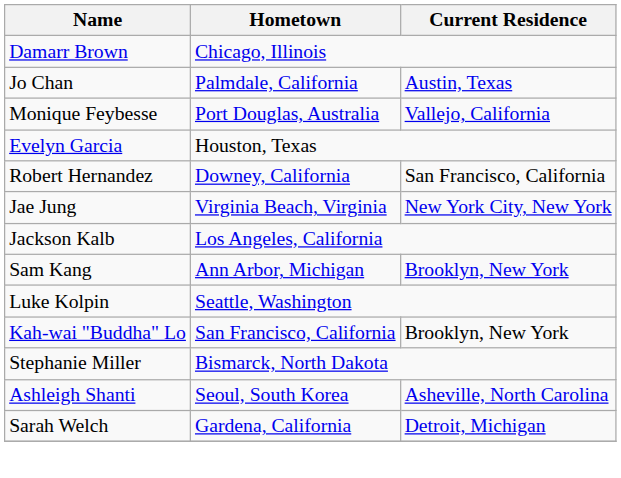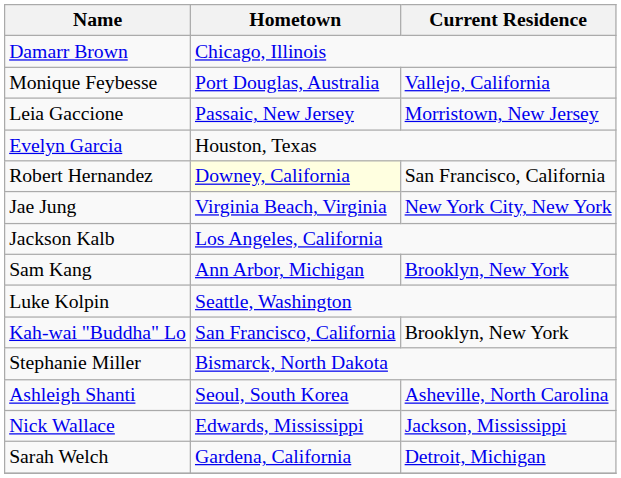- row: Jo Chan | Palmdale, California | Austin, Texas
+ row: Leia Gaccione | Passaic, New Jersey | Morristown, New Jersey
Robert Hernandez | Hometown: no background -> lightyellow background
+ row: Nick Wallace | Edwards, Mississippi | Jackson, Mississippi
